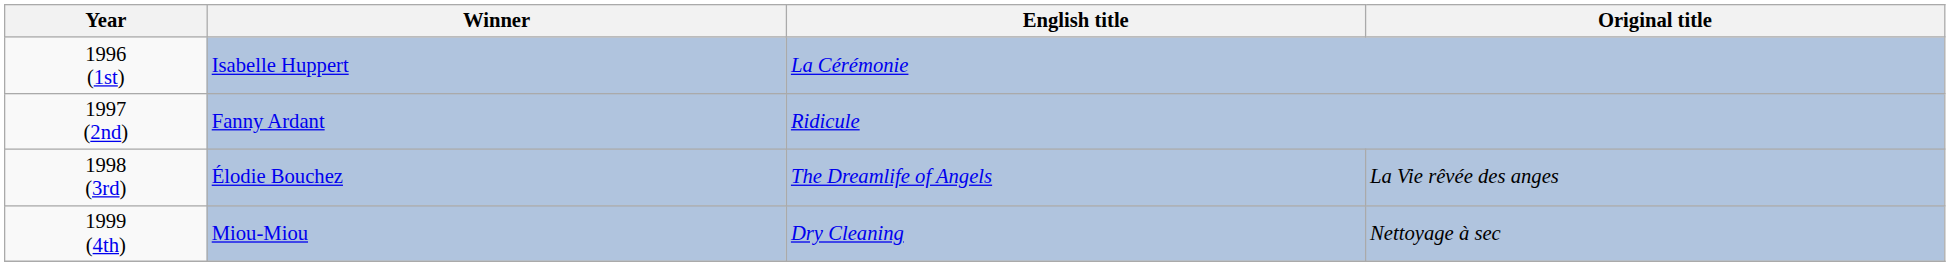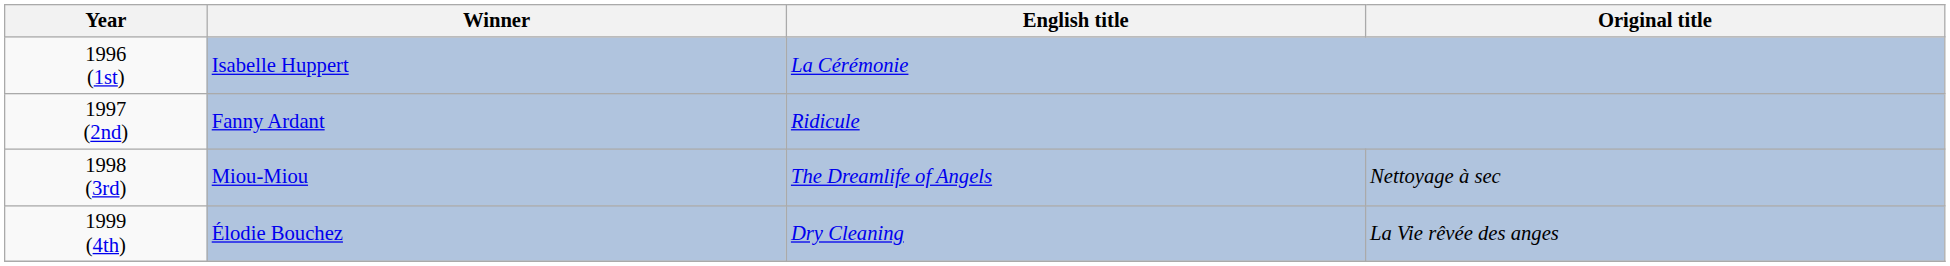1998 (3rd) | Winner: Élodie Bouchez -> Miou-Miou
1998 (3rd) | Original title: La Vie rêvée des anges -> Nettoyage à sec
1999 (4th) | Winner: Miou-Miou -> Élodie Bouchez
1999 (4th) | Original title: Nettoyage à sec -> La Vie rêvée des anges
